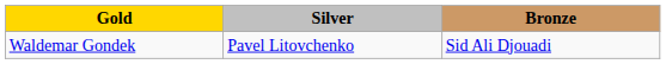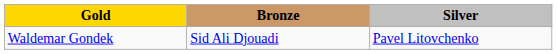columns swapped: Silver <-> Bronze
